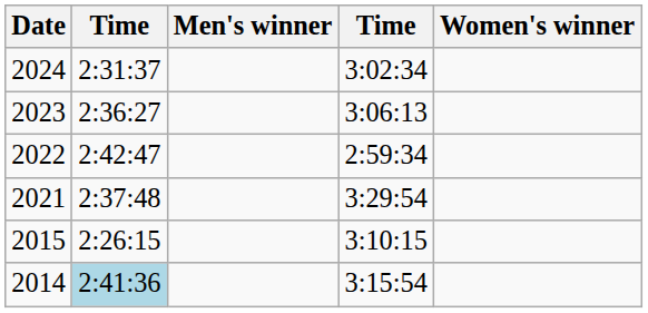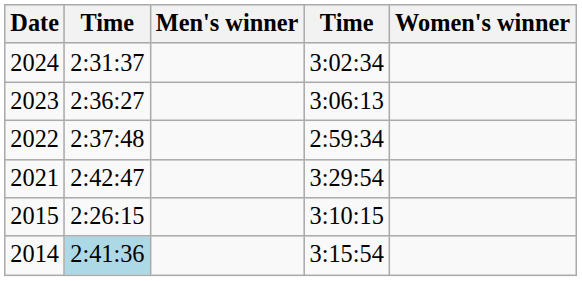2022 | column 2: 2:42:47 -> 2:37:48
2021 | column 2: 2:37:48 -> 2:42:47
